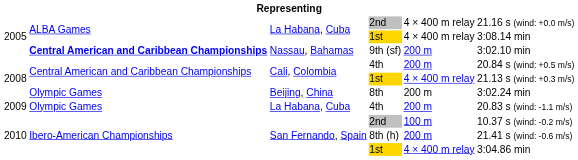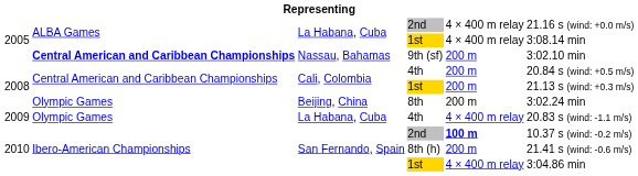Cali, Colombia / 1st | column 5: 4 × 400 m relay -> 200 m
La Habana, Cuba / 4th | column 5: 200 m -> 4 × 400 m relay
San Fernando, Spain / 2nd | column 5: normal -> bold
